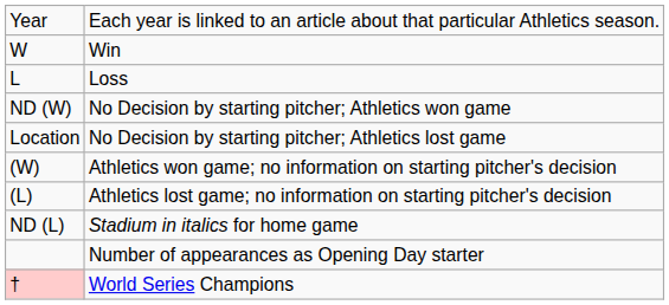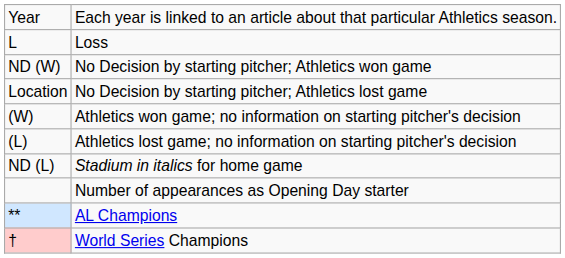- row: W | Win
+ row: ** | AL Champions
